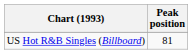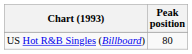US Hot R&B Singles (Billboard) | Peak position: 81 -> 80
